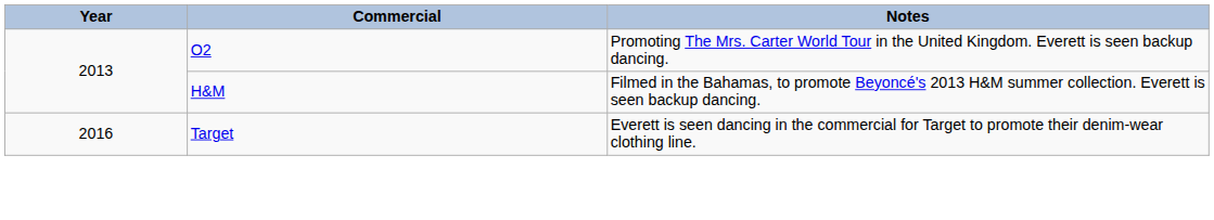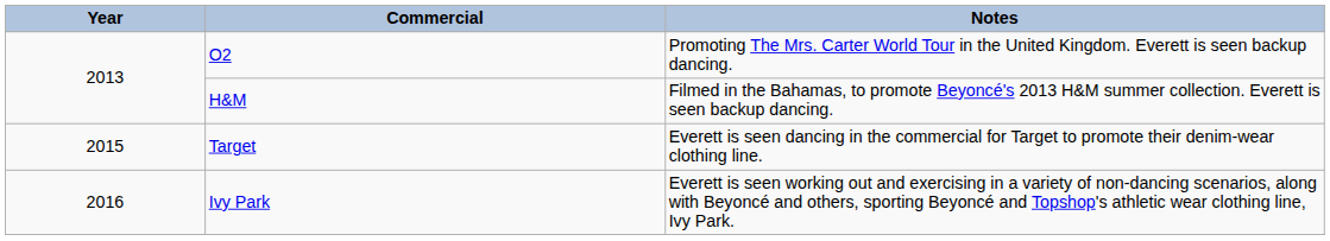Target | Year: 2016 -> 2015
+ row: 2016 | Ivy Park | Everett is seen working out and exercising in a variety of non-dancing scenarios, along with Beyoncé and others, sporting Beyoncé and Topshop's athletic wear clothing line, Ivy Park.
